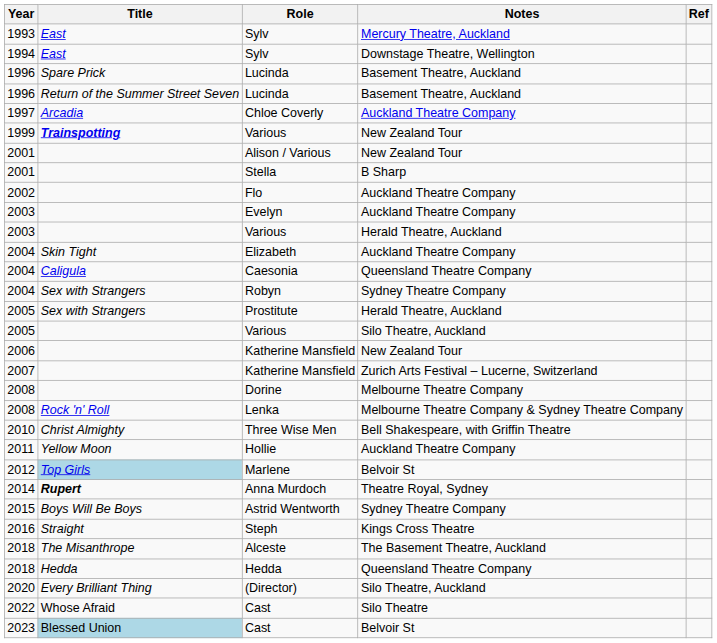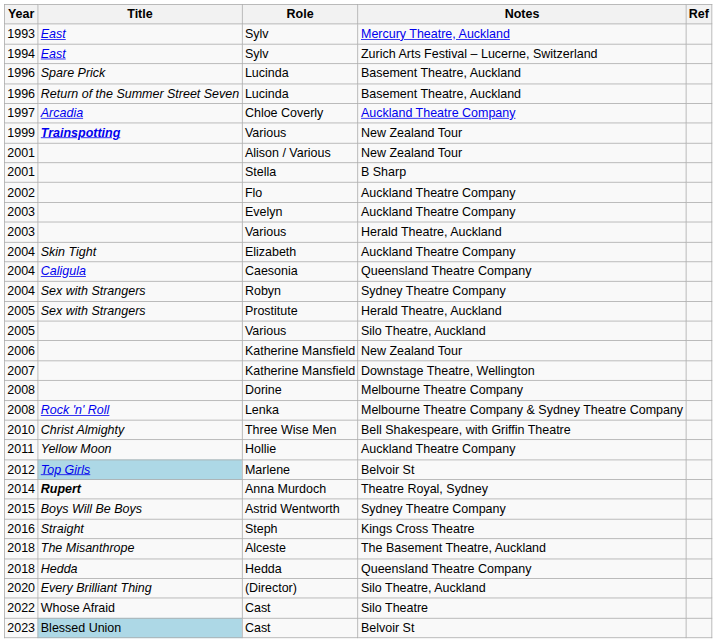1994 / Sylv | Notes: Downstage Theatre, Wellington -> Zurich Arts Festival – Lucerne, Switzerland
2007 / Katherine Mansfield | Notes: Zurich Arts Festival – Lucerne, Switzerland -> Downstage Theatre, Wellington
